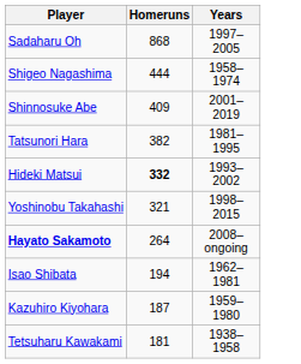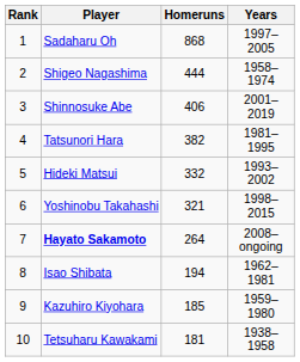+ column: Rank | 1 | 2 | 3 | 4 | 5 | 6 | 7 | 8 | 9 | 10
Shinnosuke Abe | Homeruns: 409 -> 406
Hideki Matsui | Homeruns: bold -> normal
Kazuhiro Kiyohara | Homeruns: 187 -> 185
